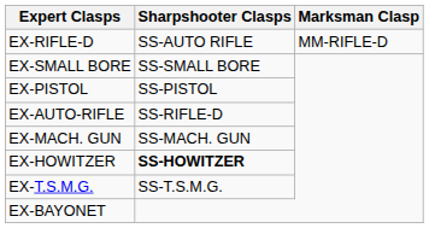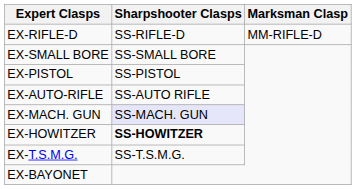EX-RIFLE-D | Sharpshooter Clasps: SS-AUTO RIFLE -> SS-RIFLE-D
EX-AUTO-RIFLE | Sharpshooter Clasps: SS-RIFLE-D -> SS-AUTO RIFLE
EX-MACH. GUN | Sharpshooter Clasps: no background -> lavender background
